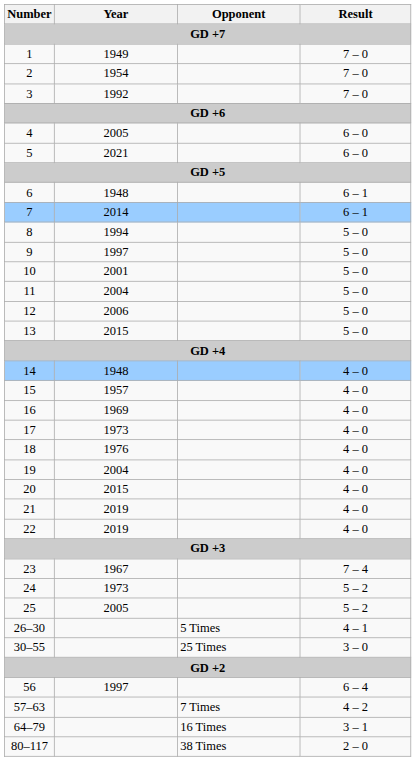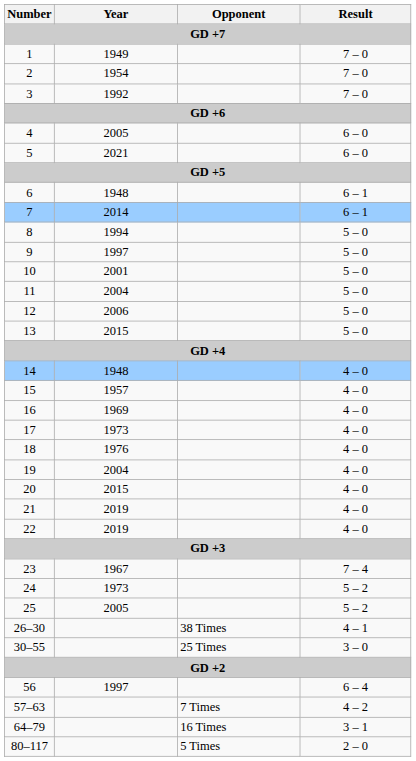26–30 | Opponent: 5 Times -> 38 Times
80–117 | Opponent: 38 Times -> 5 Times
